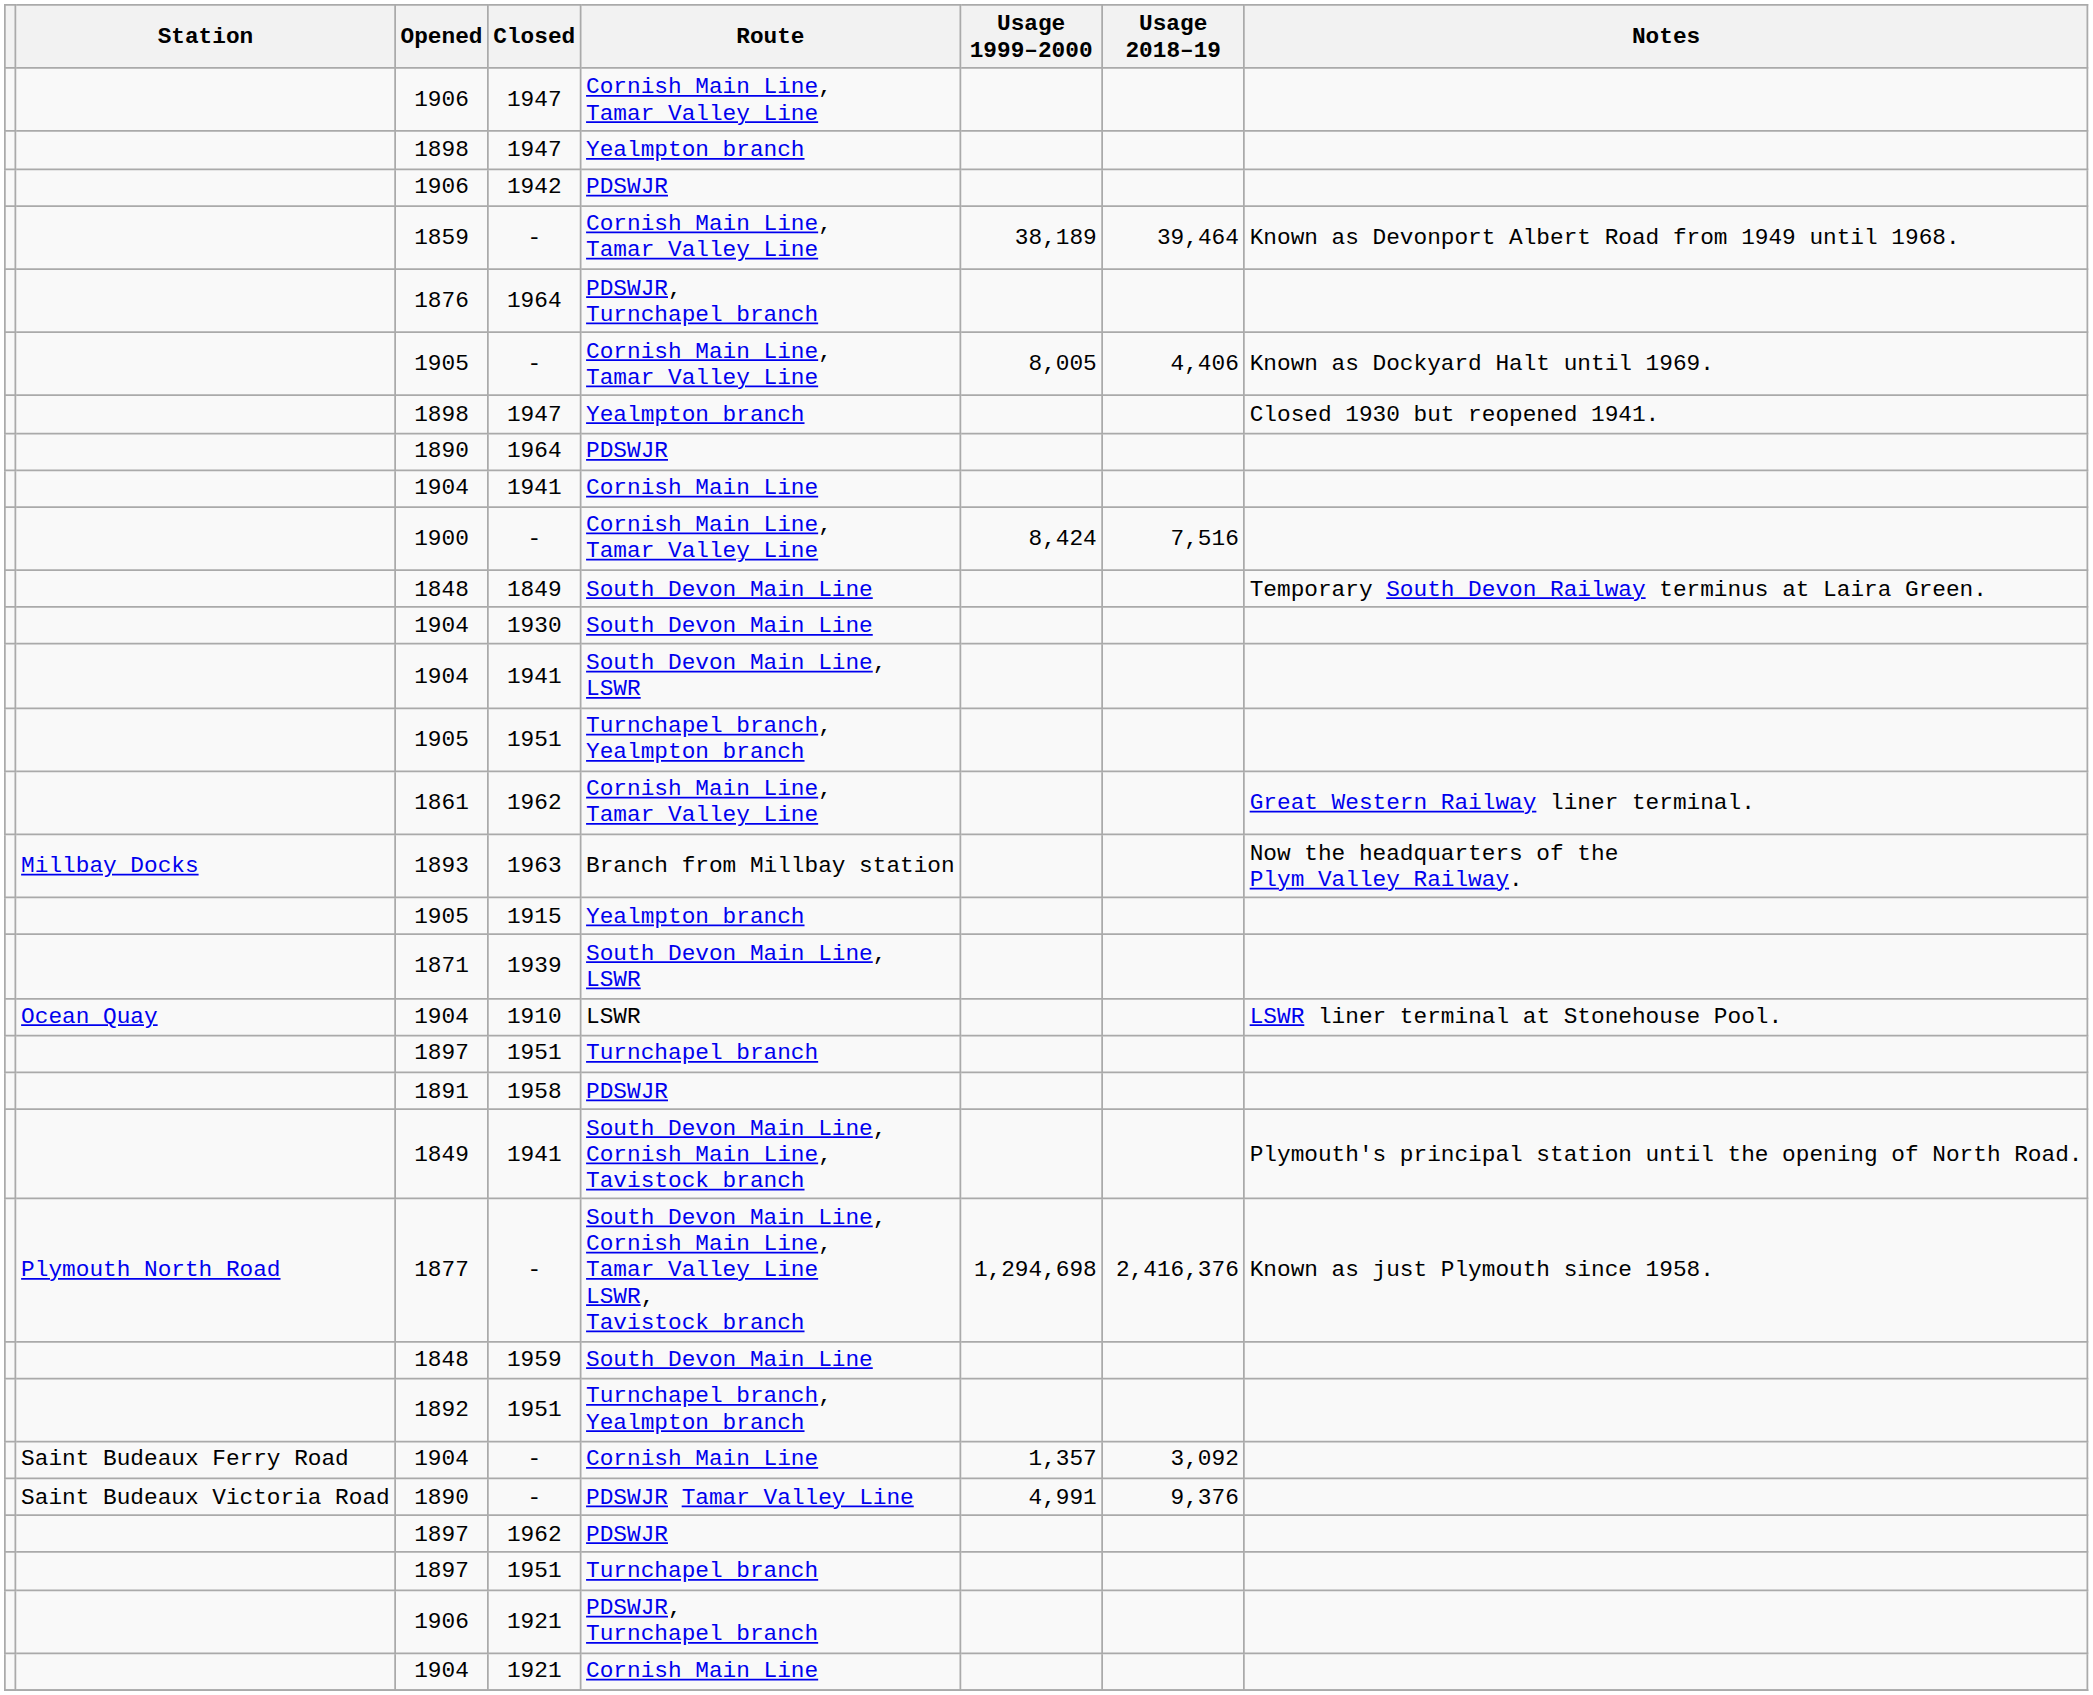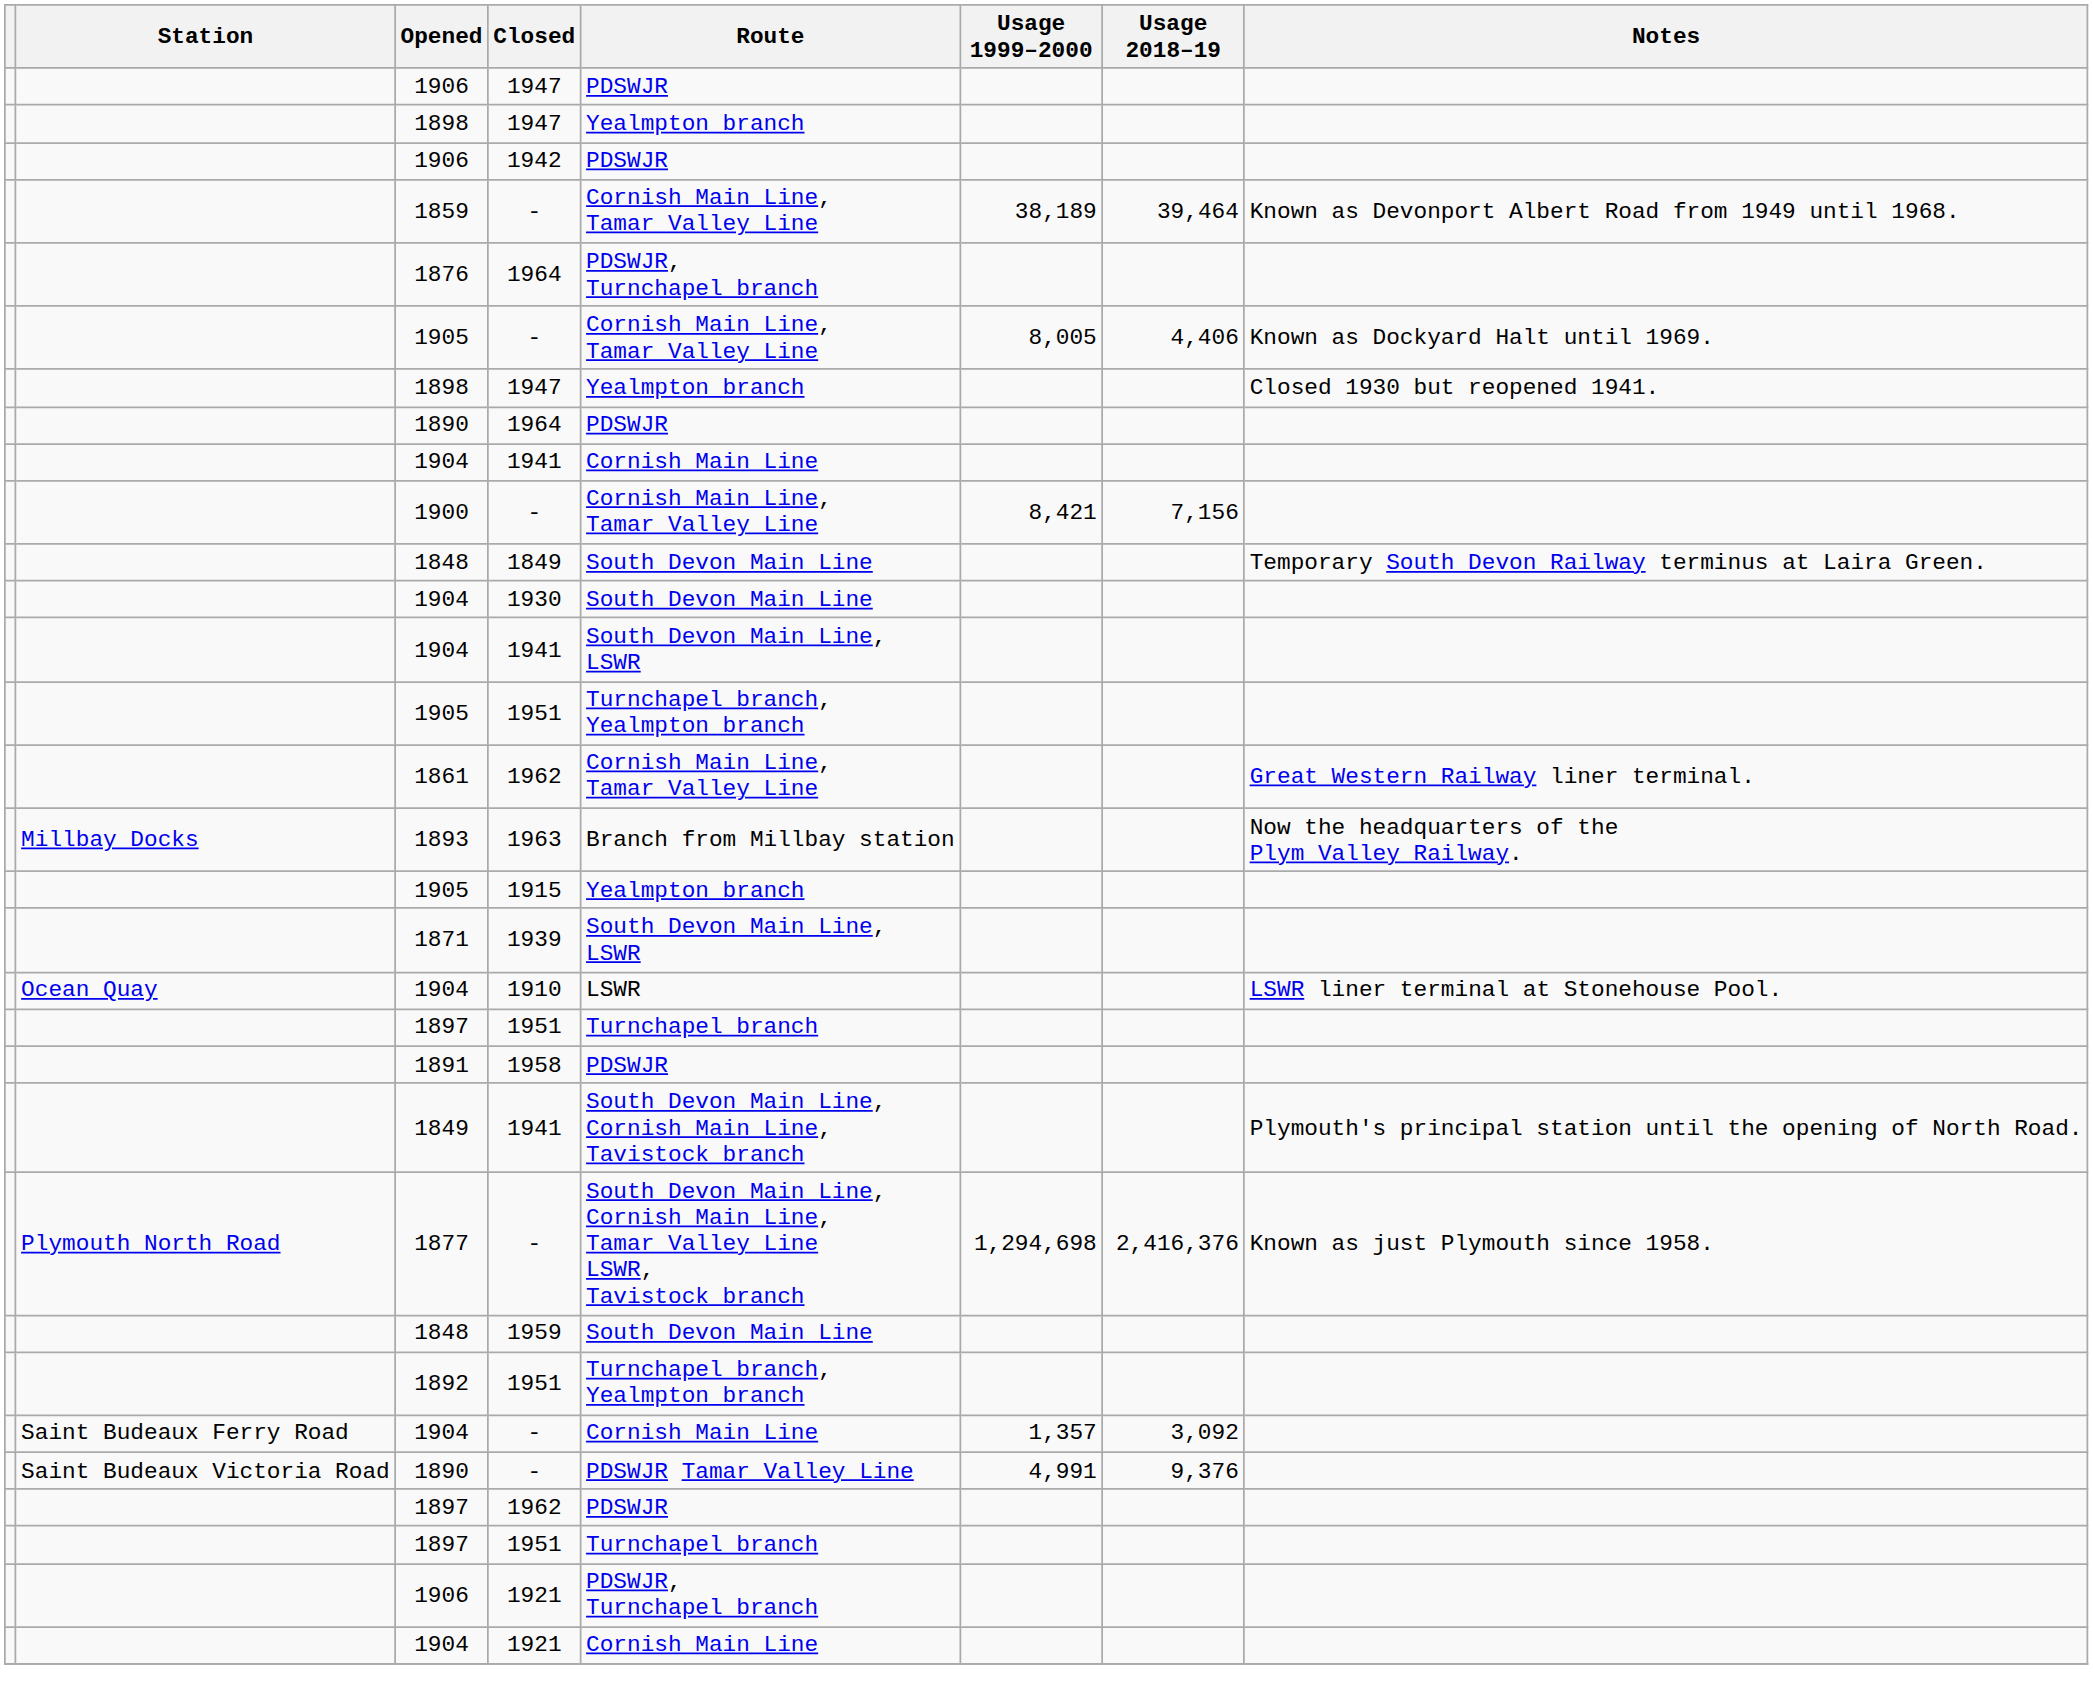1906 / 1947 | Route: Cornish Main Line, Tamar Valley Line -> PDSWJR
1900 | Usage 1999–2000: 8,424 -> 8,421
1900 | Usage 2018–19: 7,516 -> 7,156
